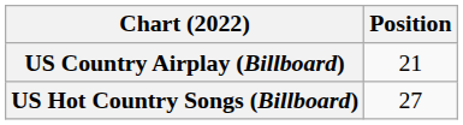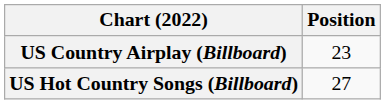US Country Airplay (Billboard) | Position: 21 -> 23
